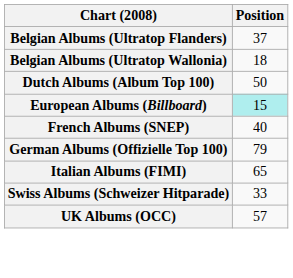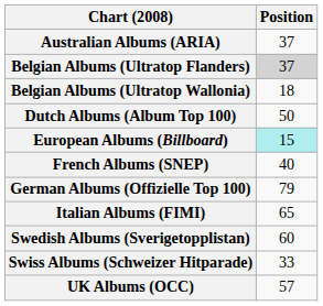+ row: Australian Albums (ARIA) | 37
Belgian Albums (Ultratop Flanders) | Position: no background -> lightgrey background
+ row: Swedish Albums (Sverigetopplistan) | 60
